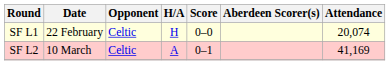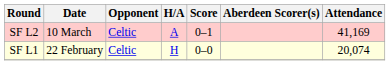rows swapped: SF L1 <-> SF L2
